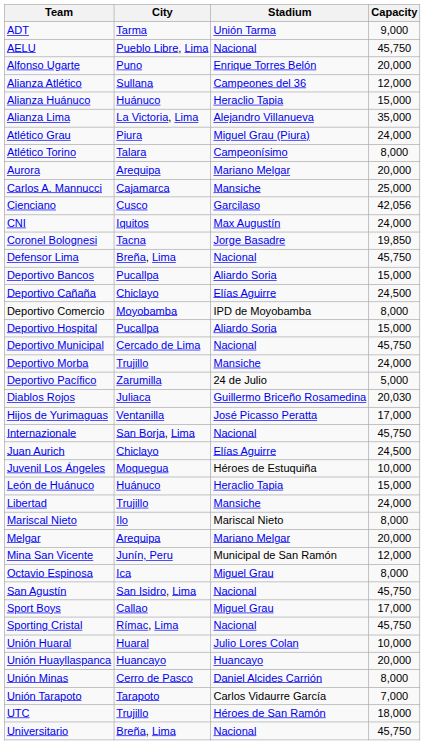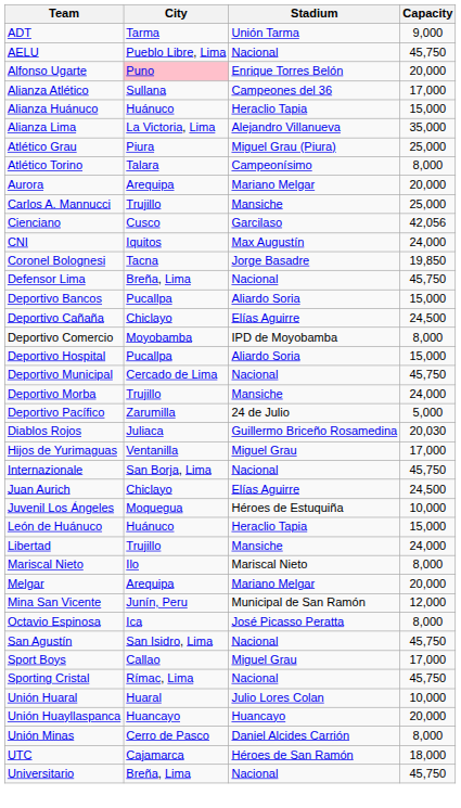Alfonso Ugarte | City: no background -> pink background
Alianza Atlético | Capacity: 12,000 -> 17,000
Atlético Grau | Capacity: 24,000 -> 25,000
Carlos A. Mannucci | City: Cajamarca -> Trujillo
Hijos de Yurimaguas | Stadium: José Picasso Peratta -> Miguel Grau
Octavio Espinosa | Stadium: Miguel Grau -> José Picasso Peratta
- row: Unión Tarapoto | Tarapoto | Carlos Vidaurre García | 7,000
UTC | City: Trujillo -> Cajamarca
